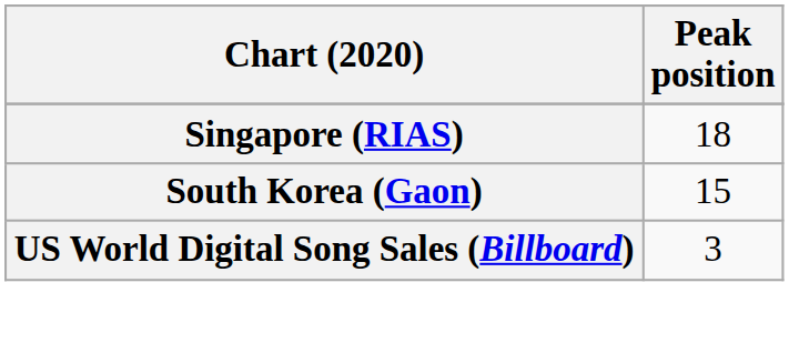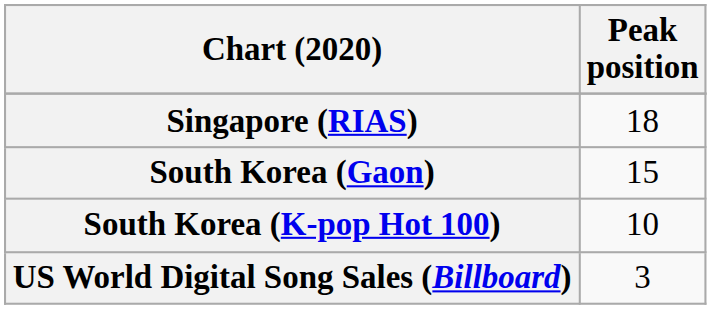+ row: South Korea (K-pop Hot 100) | 10
